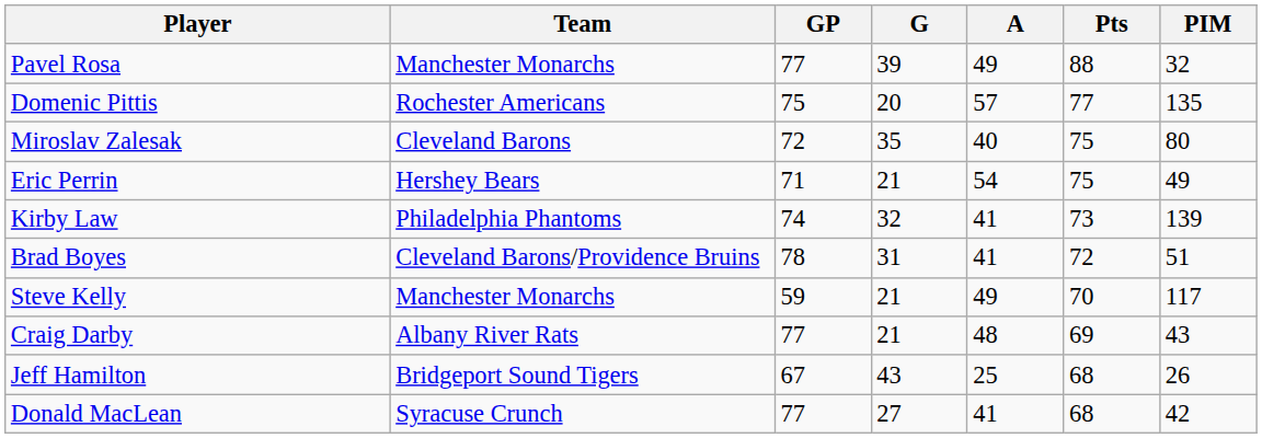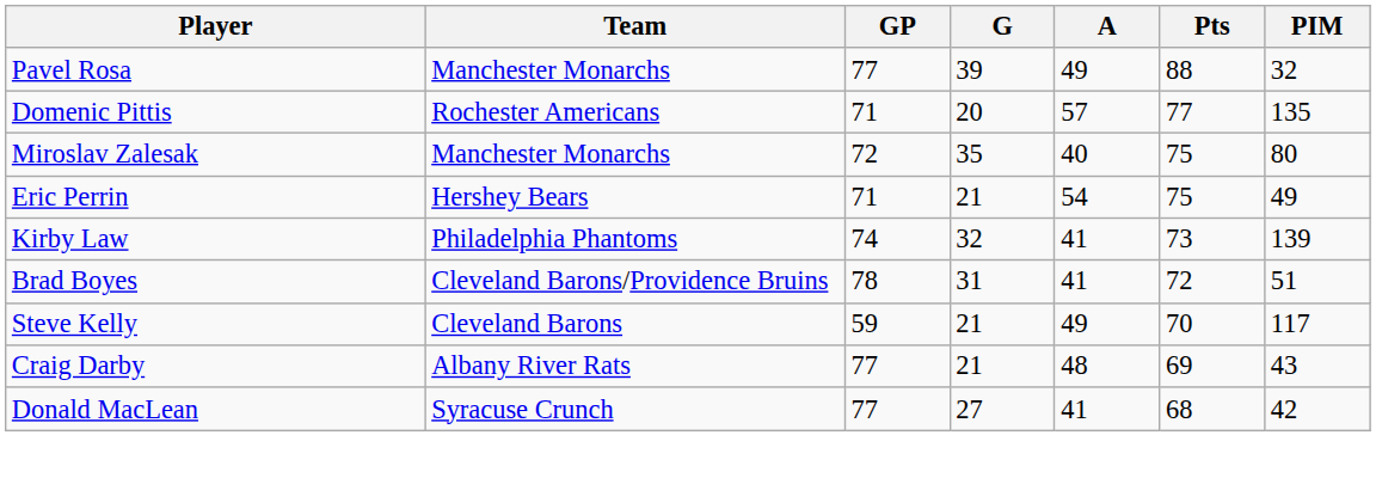Domenic Pittis | GP: 75 -> 71
Miroslav Zalesak | Team: Cleveland Barons -> Manchester Monarchs
Steve Kelly | Team: Manchester Monarchs -> Cleveland Barons
- row: Jeff Hamilton | Bridgeport Sound Tigers | 67 | 43 | 25 | 68 | 26
